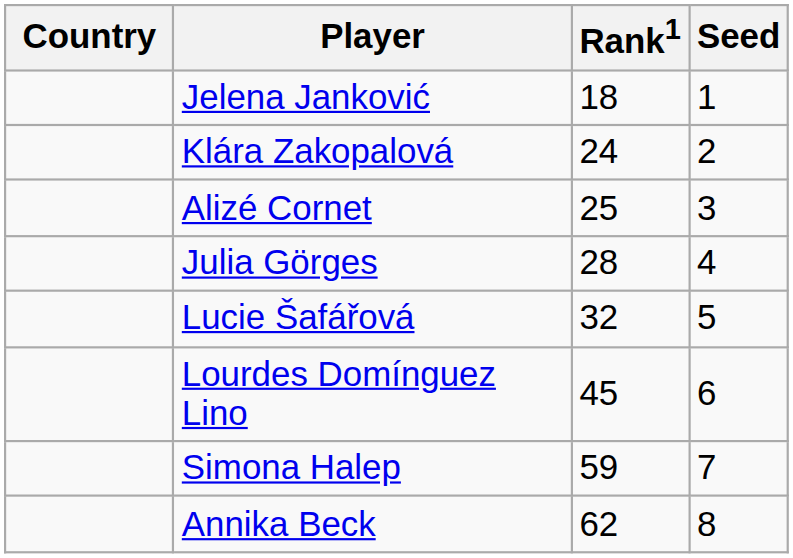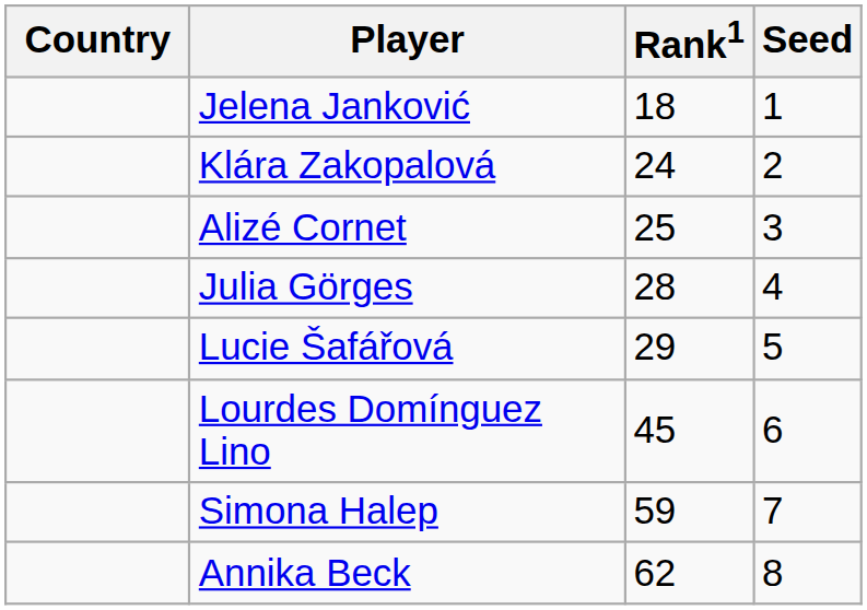Lucie Šafářová | Rank1: 32 -> 29
